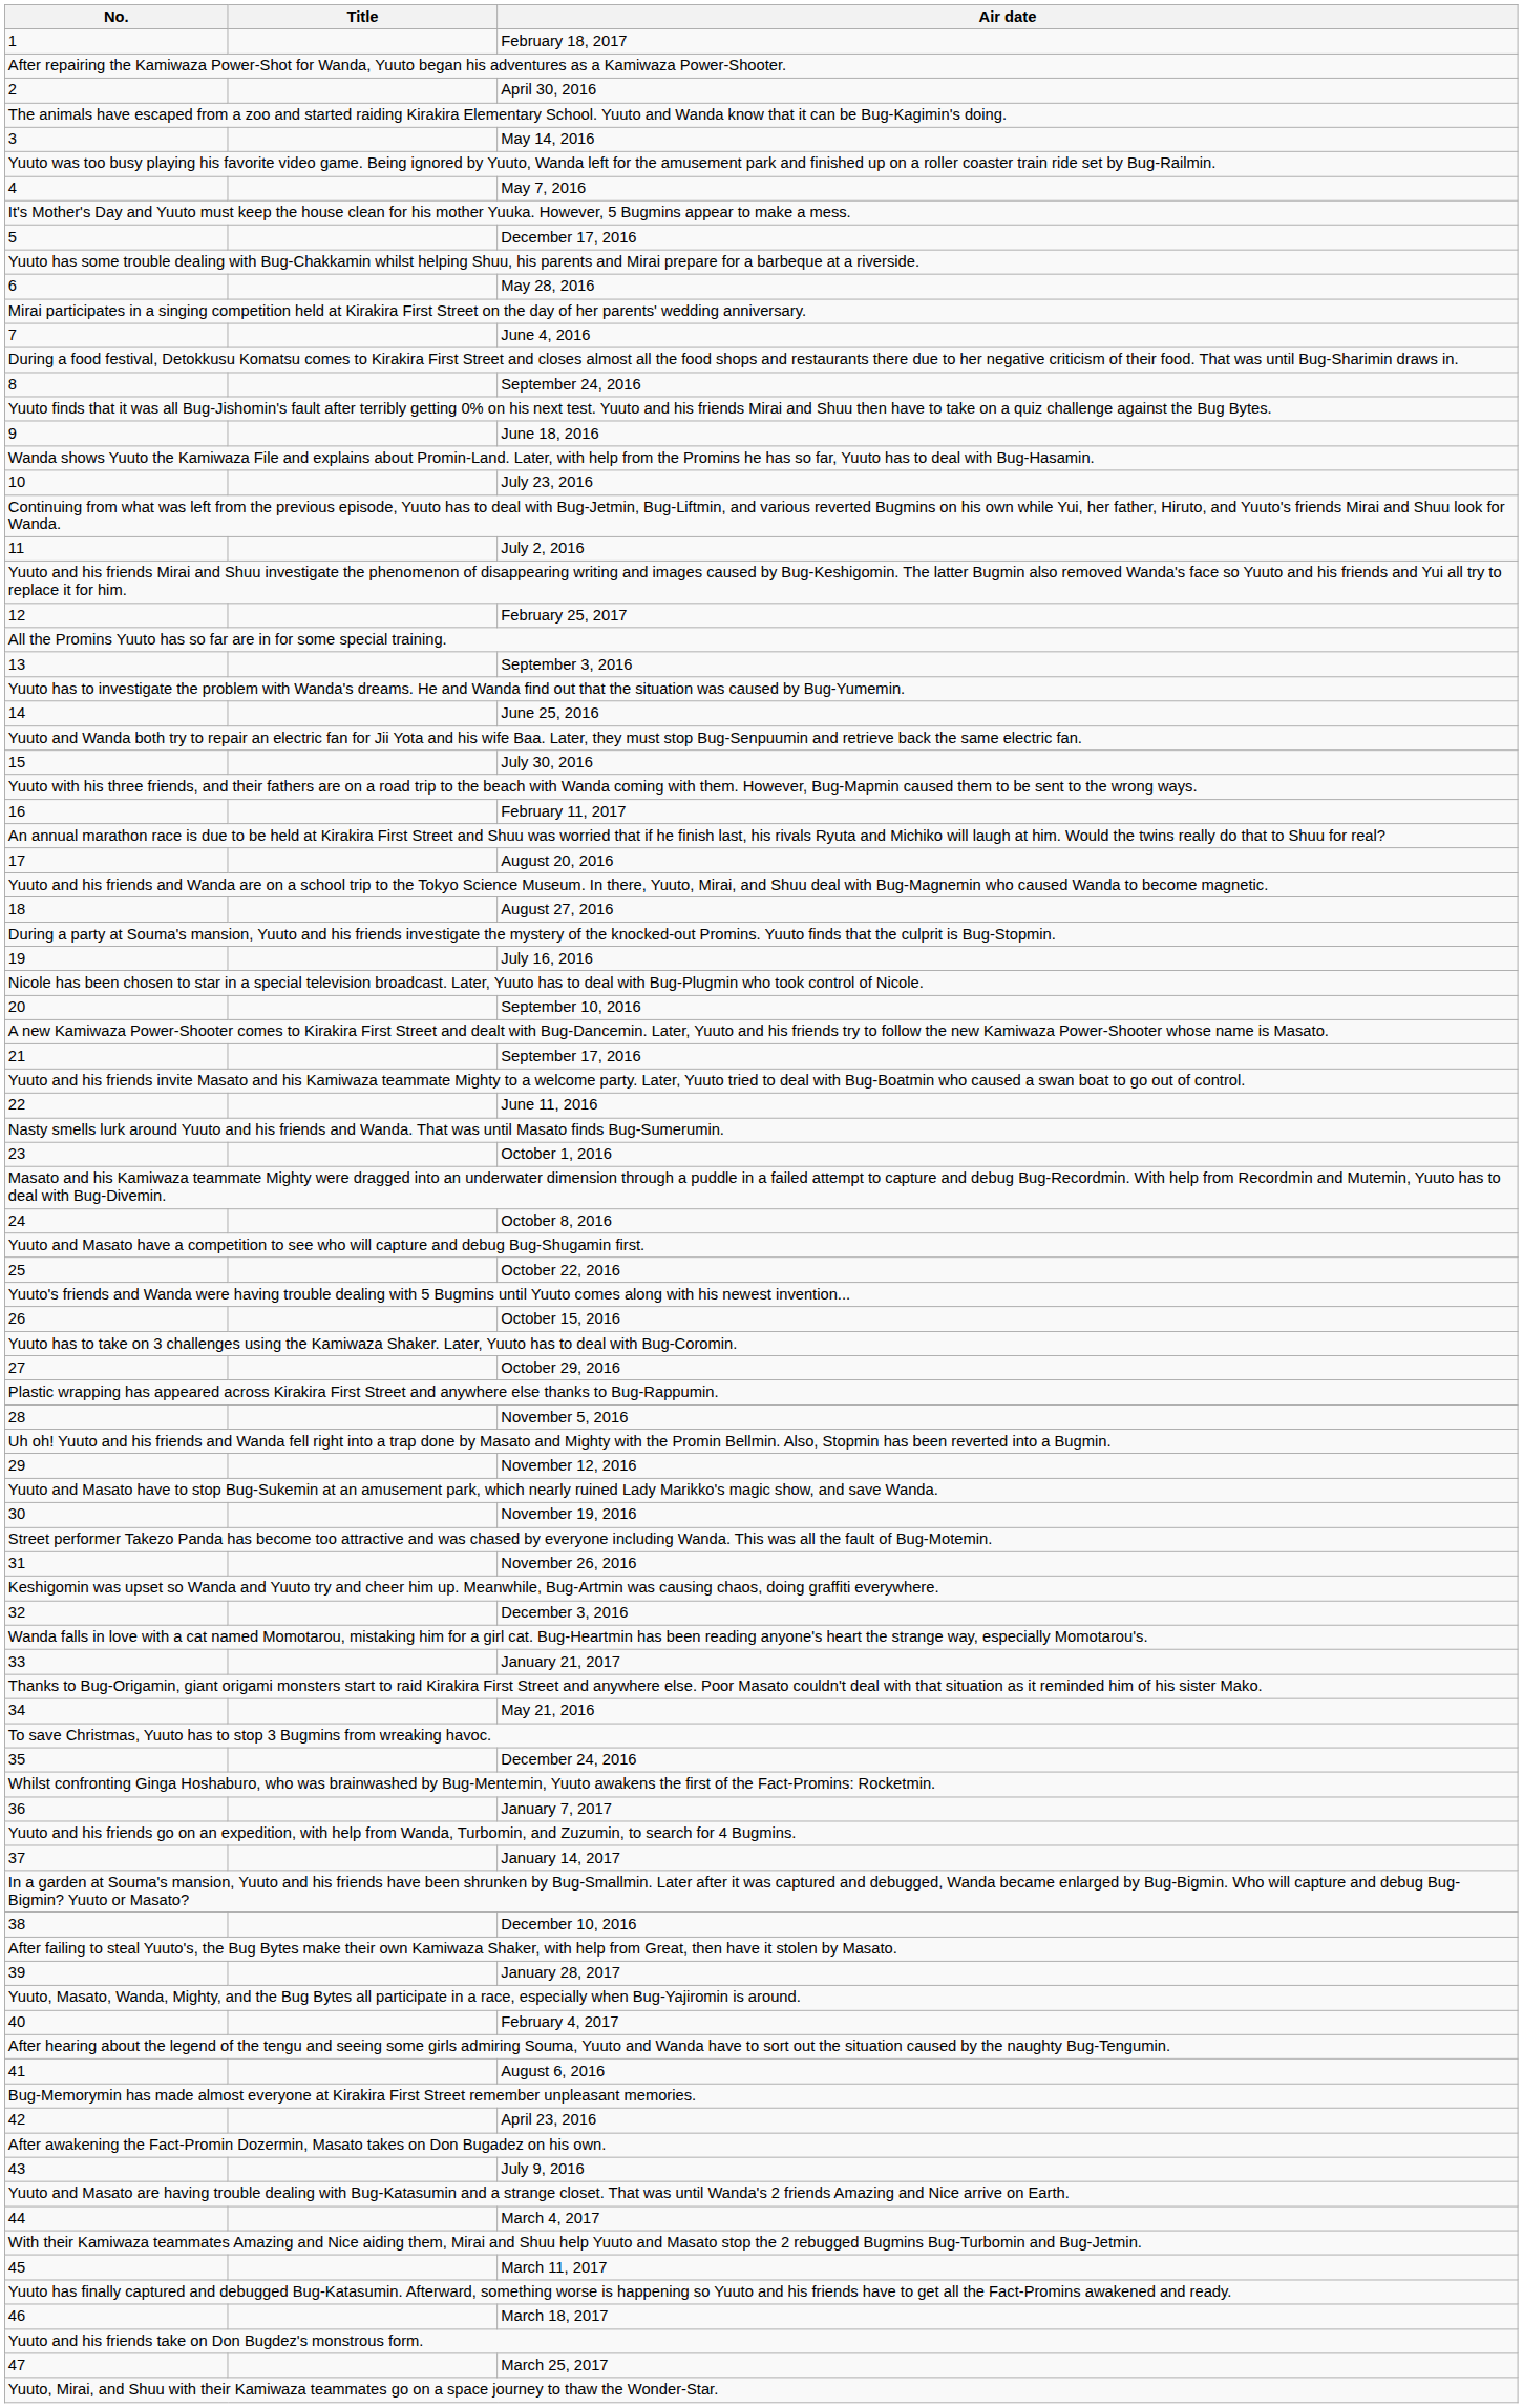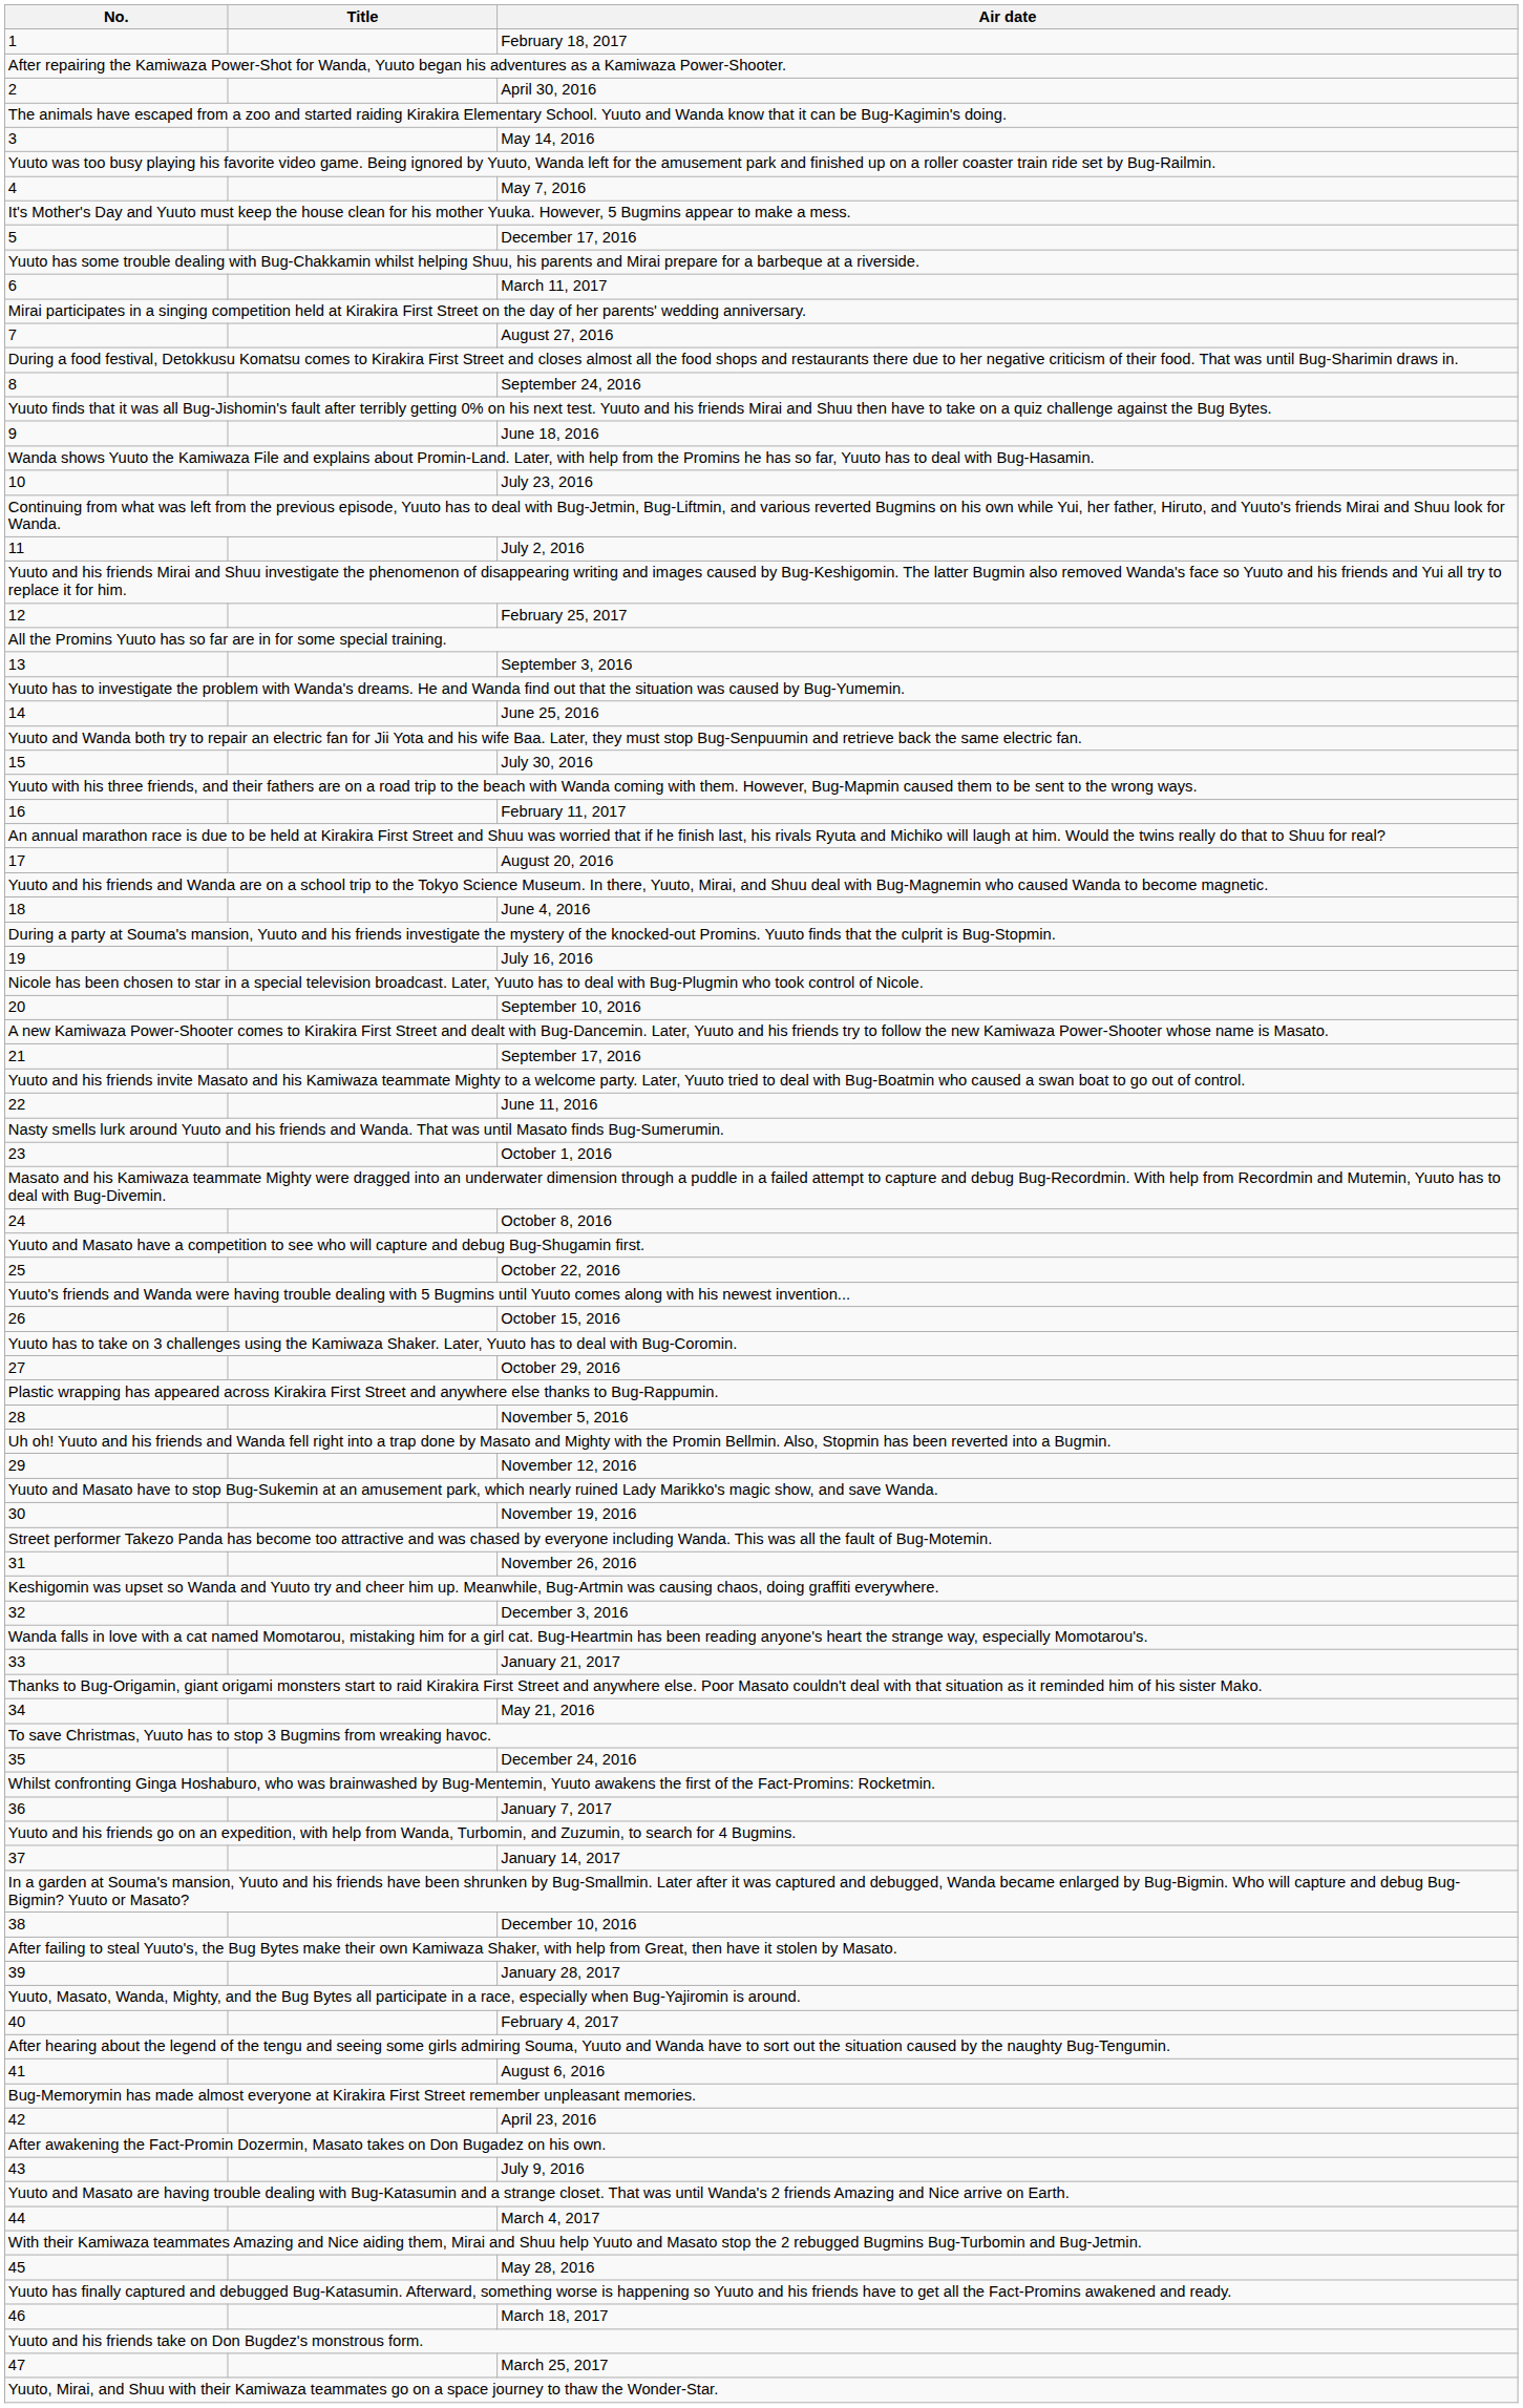6 | Air date: May 28, 2016 -> March 11, 2017
7 | Air date: June 4, 2016 -> August 27, 2016
18 | Air date: August 27, 2016 -> June 4, 2016
45 | Air date: March 11, 2017 -> May 28, 2016
